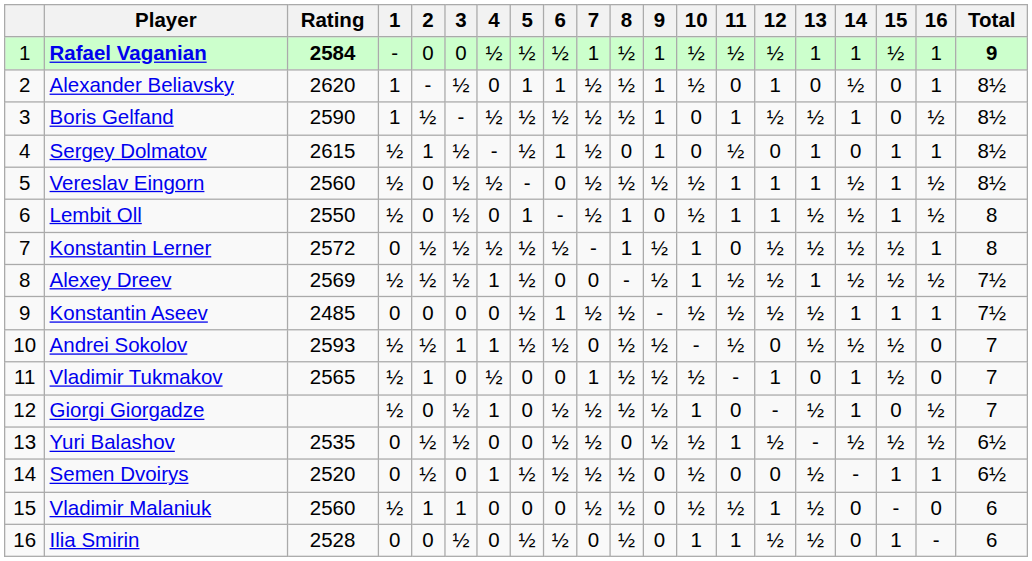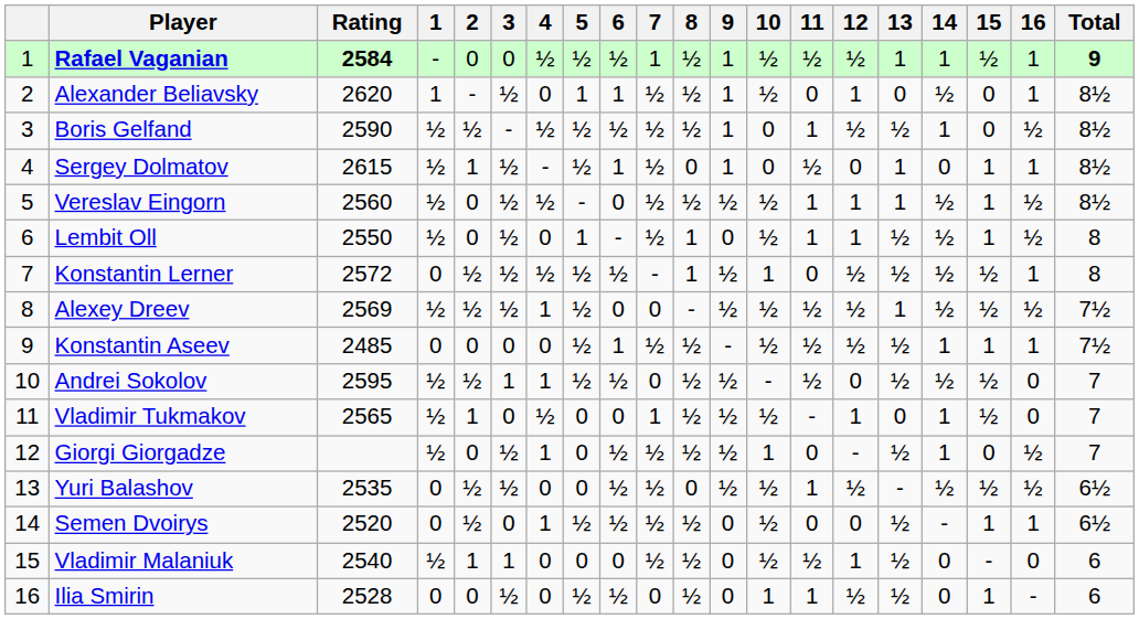Boris Gelfand | 1: 1 -> ½
Alexey Dreev | 10: 1 -> ½
Andrei Sokolov | Rating: 2593 -> 2595
Vladimir Malaniuk | Rating: 2560 -> 2540
